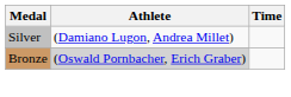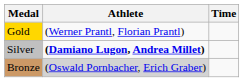+ row: Gold | (Werner Prantl, Florian Prantl)
Silver | Athlete: normal -> bold
